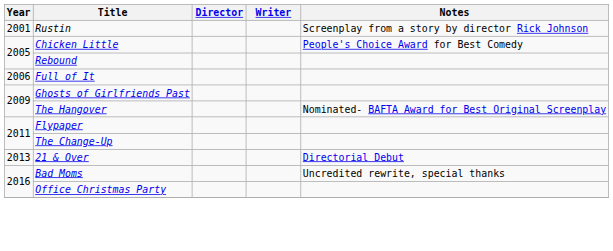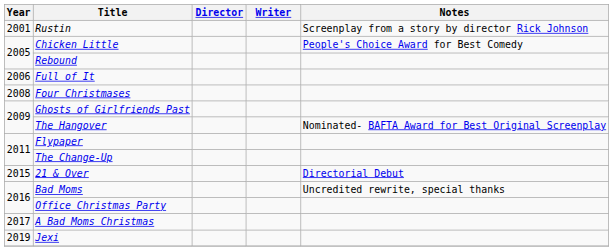+ row: 2008 | Four Christmases
21 & Over | Year: 2013 -> 2015
+ row: 2017 | A Bad Moms Christmas
+ row: 2019 | Jexi
